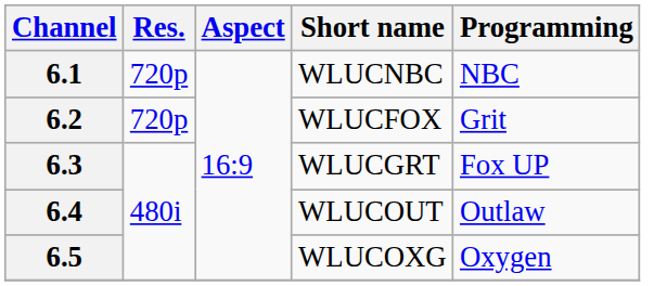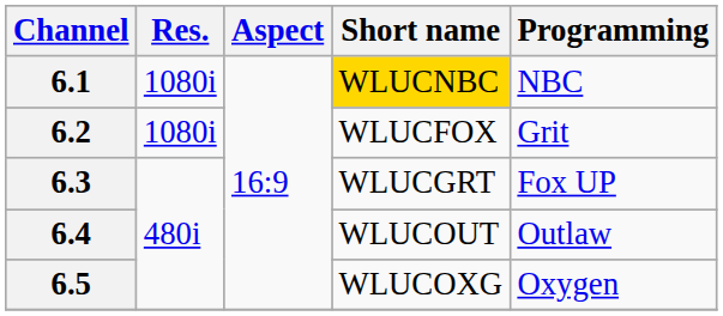6.1 | Res.: 720p -> 1080i
6.1 | Short name: no background -> gold background
6.2 | Res.: 720p -> 1080i
